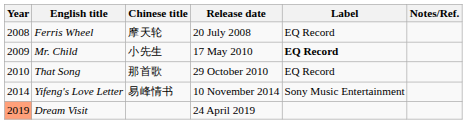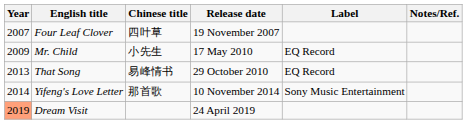+ row: 2007 | Four Leaf Clover | 四叶草 | 19 November 2007
- row: 2008 | Ferris Wheel | 摩天轮 | 20 July 2008 | EQ Record
Mr. Child | Label: bold -> normal
That Song | Year: 2010 -> 2013
That Song | Chinese title: 那首歌 -> 易峰情书
Yifeng's Love Letter | Chinese title: 易峰情书 -> 那首歌
